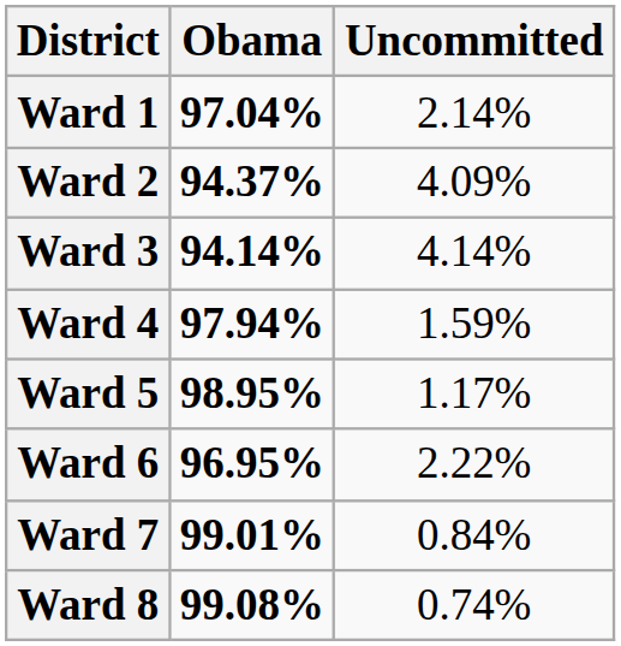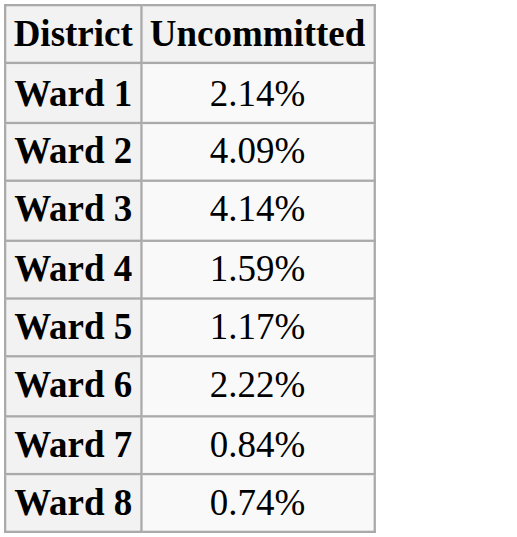- column: Obama | 97.04% | 94.37% | 94.14% | 97.94% | 98.95% | 96.95% | 99.01% | 99.08%
